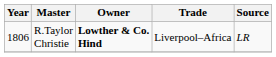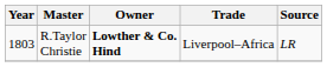R.Taylor Christie | Year: 1806 -> 1803
